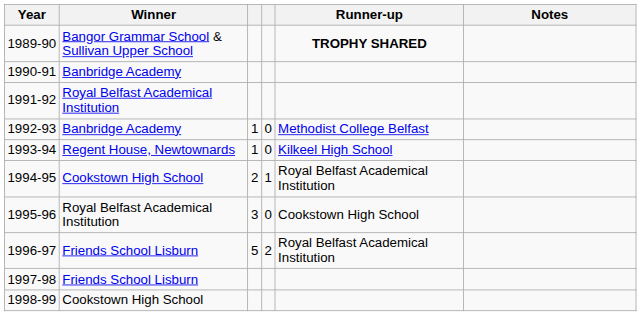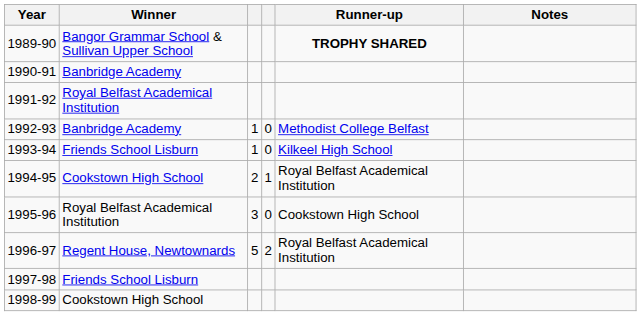1993-94 | Winner: Regent House, Newtownards -> Friends School Lisburn
1996-97 | Winner: Friends School Lisburn -> Regent House, Newtownards
